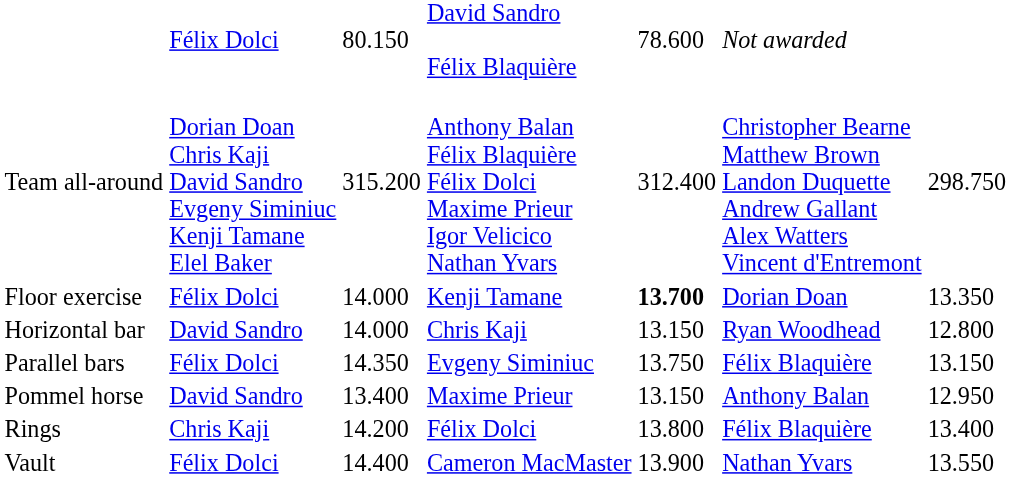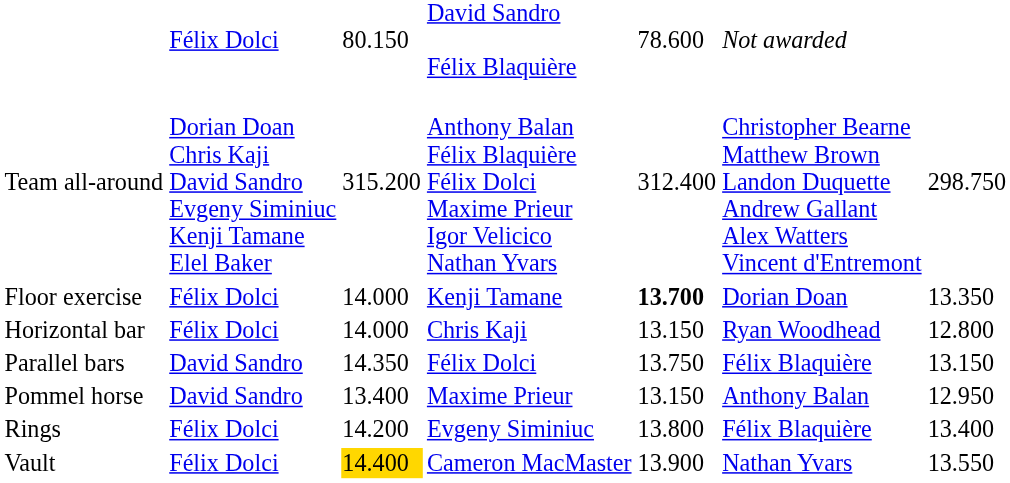Horizontal bar | column 2: David Sandro -> Félix Dolci
Parallel bars | column 2: Félix Dolci -> David Sandro
Parallel bars | column 4: Evgeny Siminiuc -> Félix Dolci
Rings | column 2: Chris Kaji -> Félix Dolci
Rings | column 4: Félix Dolci -> Evgeny Siminiuc
Vault | column 3: no background -> gold background
